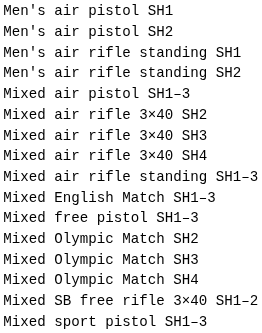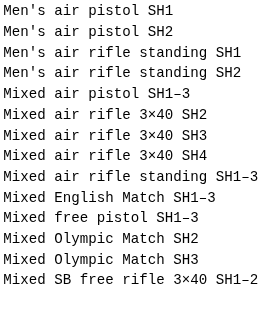- row: Mixed Olympic Match SH4
- row: Mixed sport pistol SH1–3
